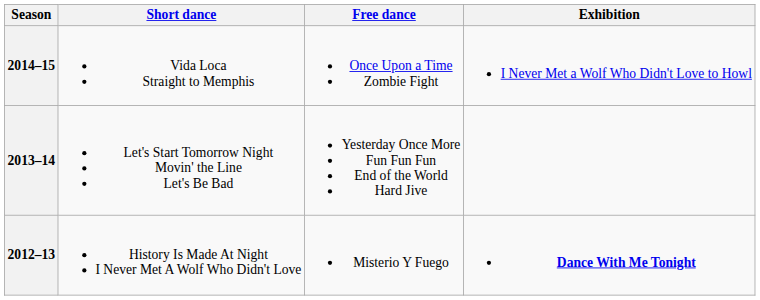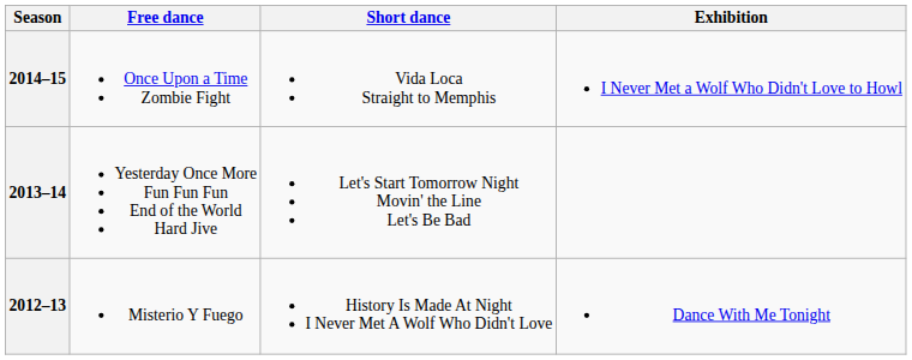columns swapped: Short dance <-> Free dance
2012–13 | Exhibition: bold -> normal
